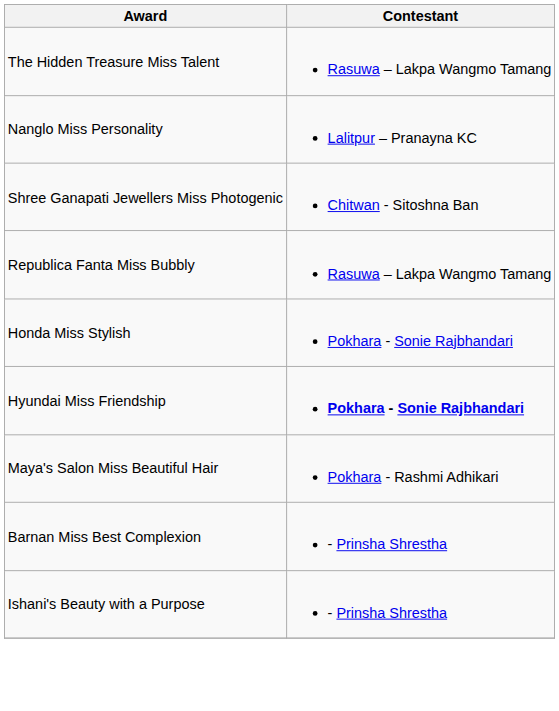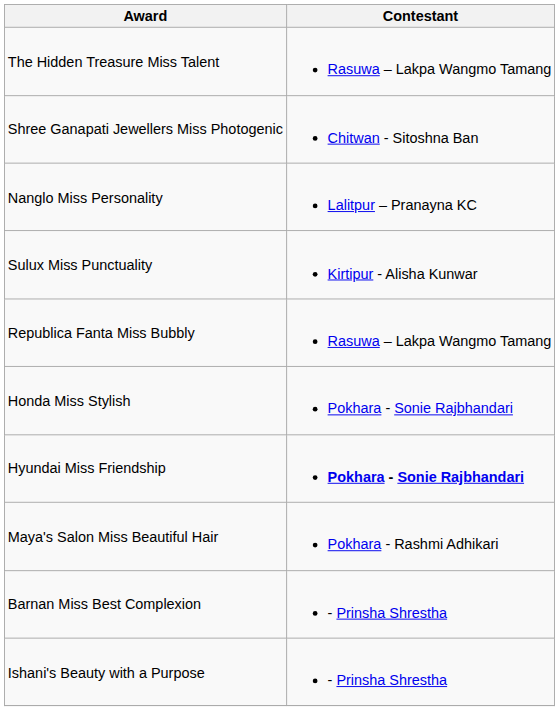rows swapped: Shree Ganapati Jewellers Miss Photogenic <-> Nanglo Miss Personality
+ row: Sulux Miss Punctuality | Kirtipur - Alisha Kunwar
